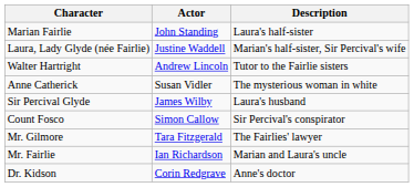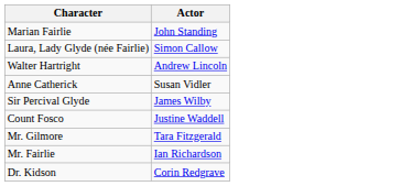- column: Description | Laura's half-sister | Marian's half-sister, Sir Percival's wife | Tutor to the Fairlie sisters | The mysterious woman in white | Laura's husband | Sir Percival's conspirator | The Fairlies' lawyer | Marian and Laura's uncle | Anne's doctor
Laura, Lady Glyde (née Fairlie) | Actor: Justine Waddell -> Simon Callow
Count Fosco | Actor: Simon Callow -> Justine Waddell
